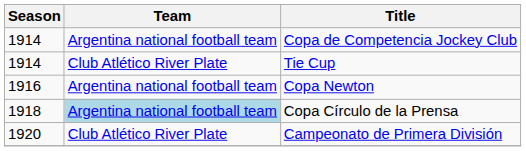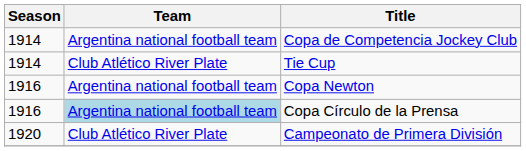Copa Círculo de la Prensa | Season: 1918 -> 1916
